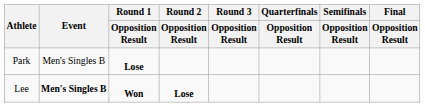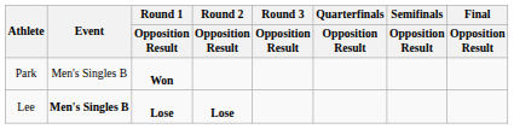Park | Round 1 / Opposition Result: Lose -> Won
Lee | Round 1 / Opposition Result: Won -> Lose
